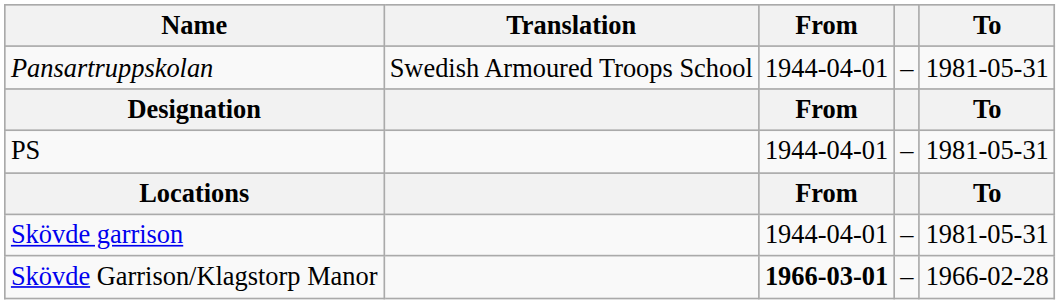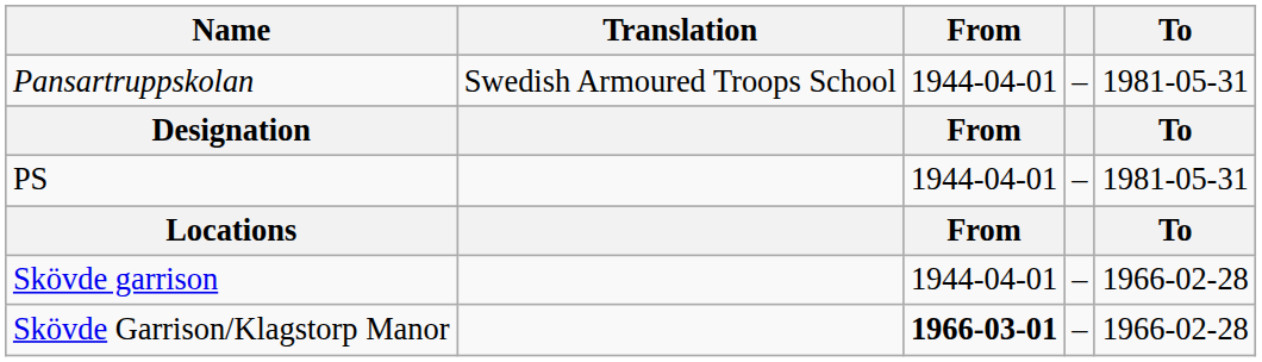Skövde garrison | To: 1981-05-31 -> 1966-02-28
